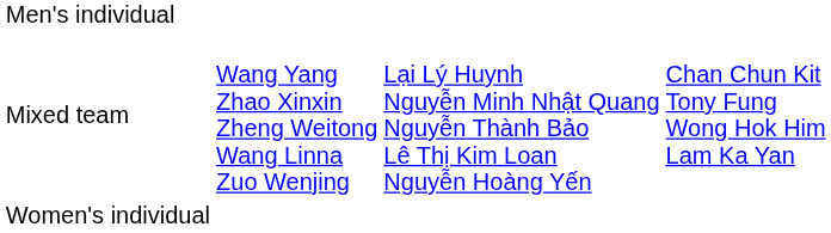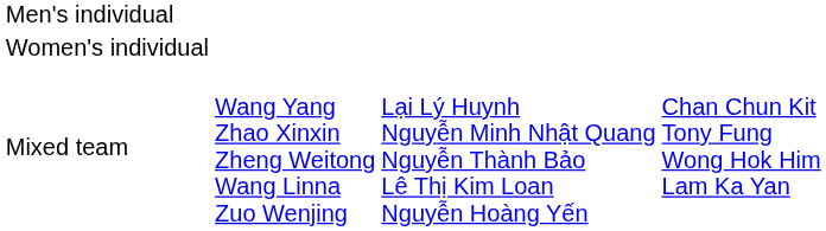rows swapped: Women's individual <-> Mixed team
